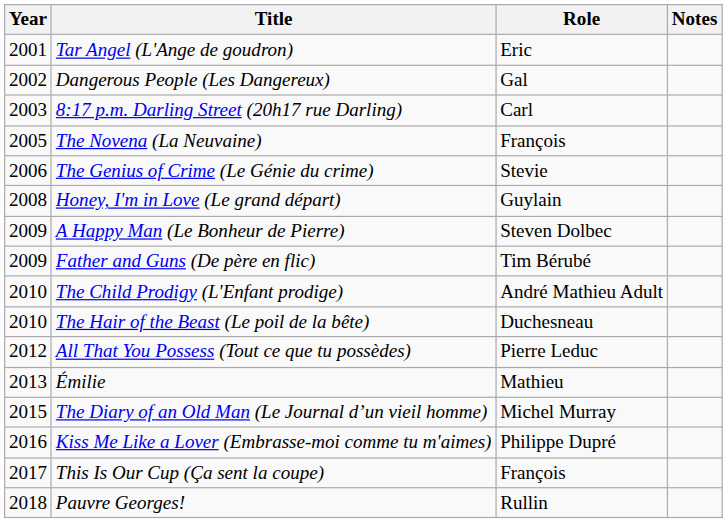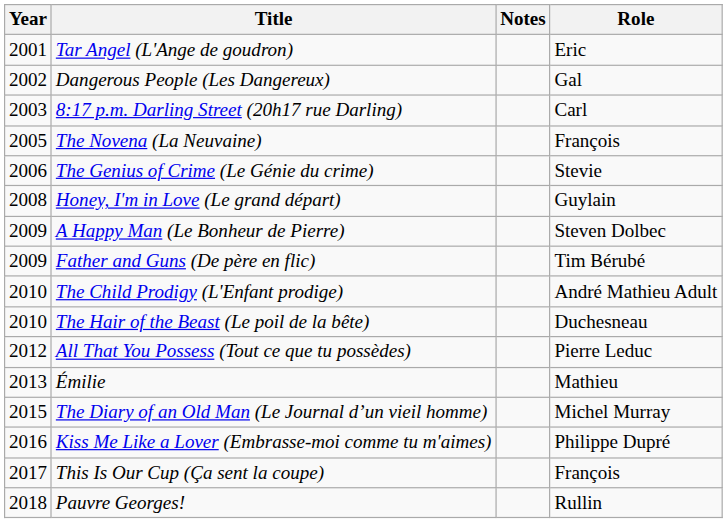columns swapped: Role <-> Notes
